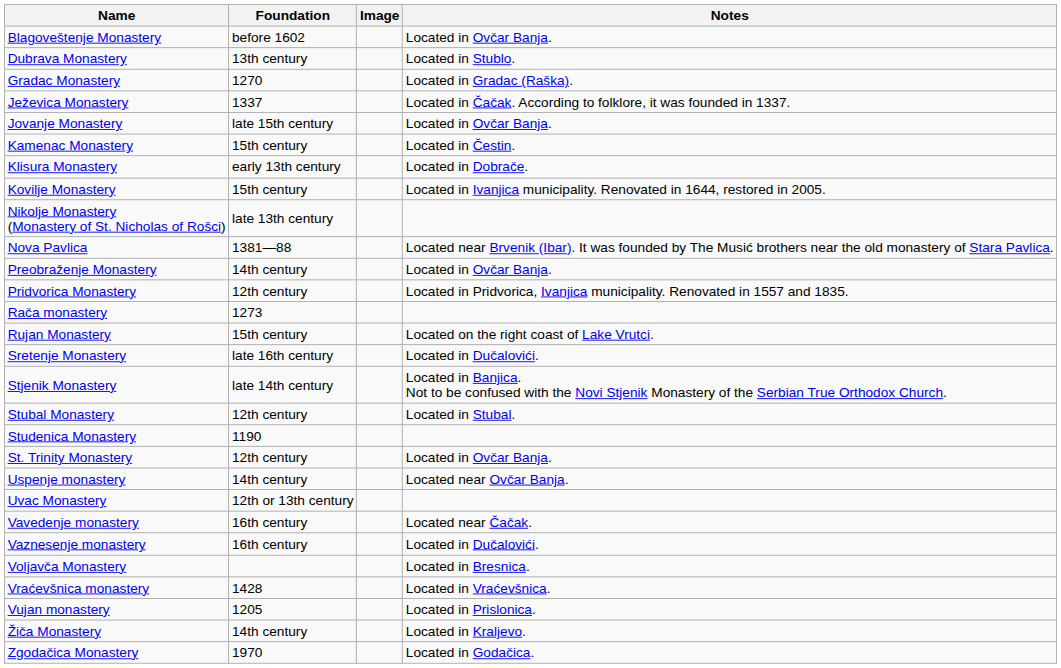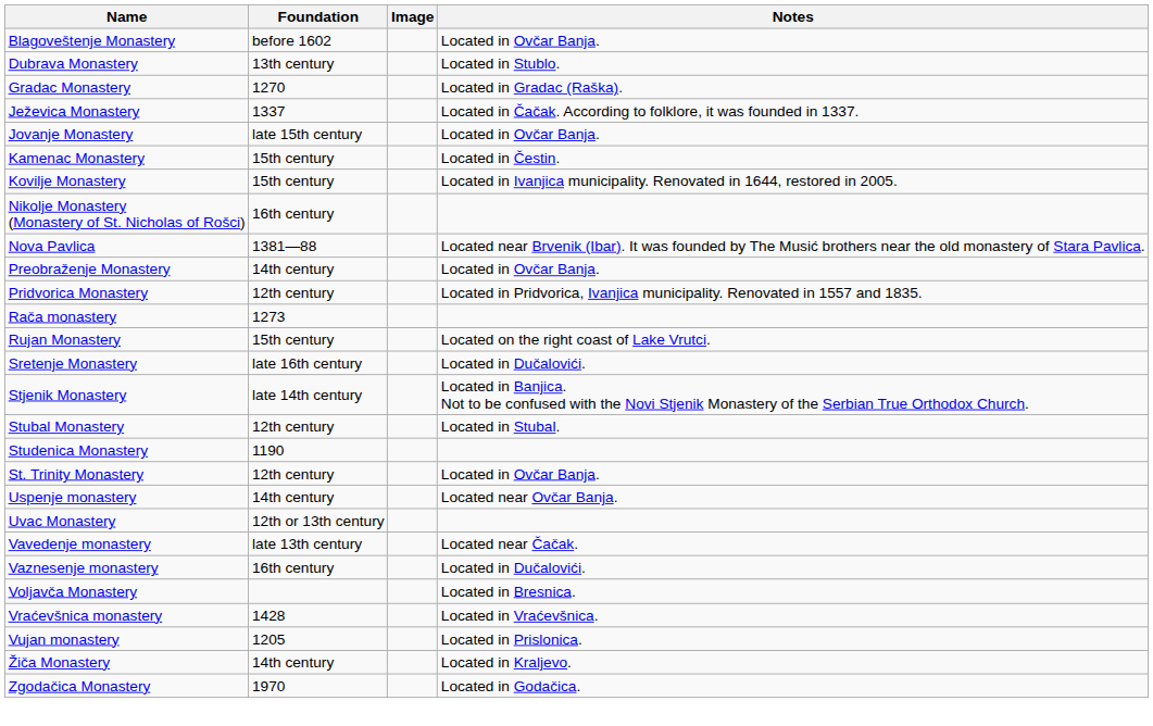- row: Klisura Monastery | early 13th century | Located in Dobrače.
Nikolje Monastery (Monastery of St. Nicholas of Rošci) | Foundation: late 13th century -> 16th century
Vavedenje monastery | Foundation: 16th century -> late 13th century
